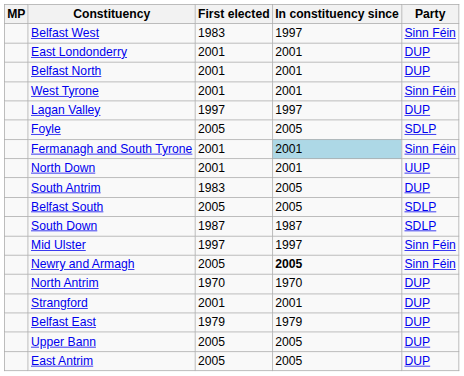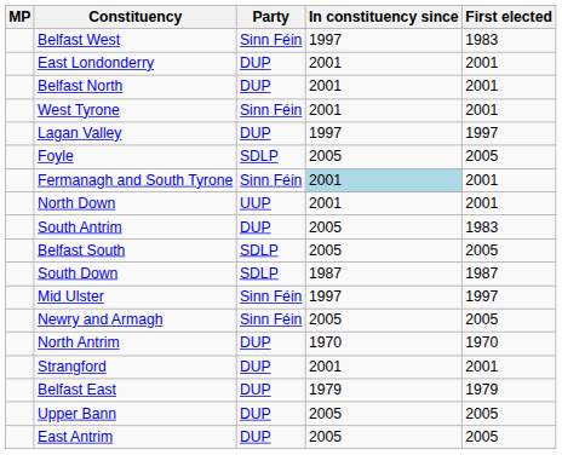columns swapped: Party <-> First elected
Newry and Armagh | In constituency since: bold -> normal
